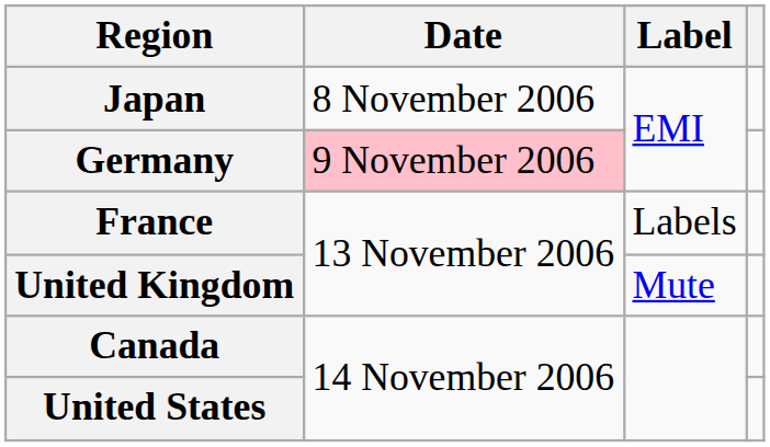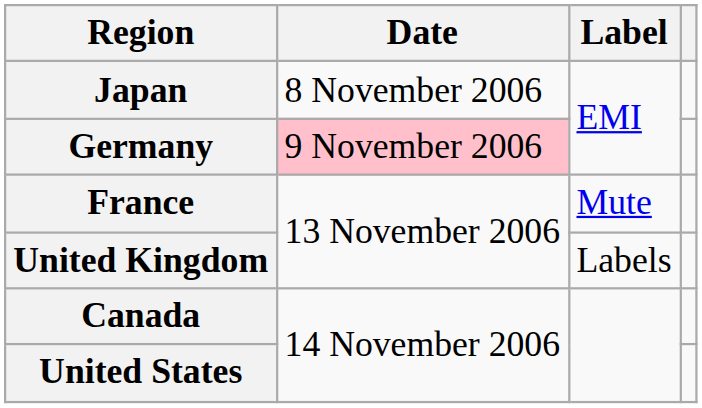France | Label: Labels -> Mute
United Kingdom | Label: Mute -> Labels
